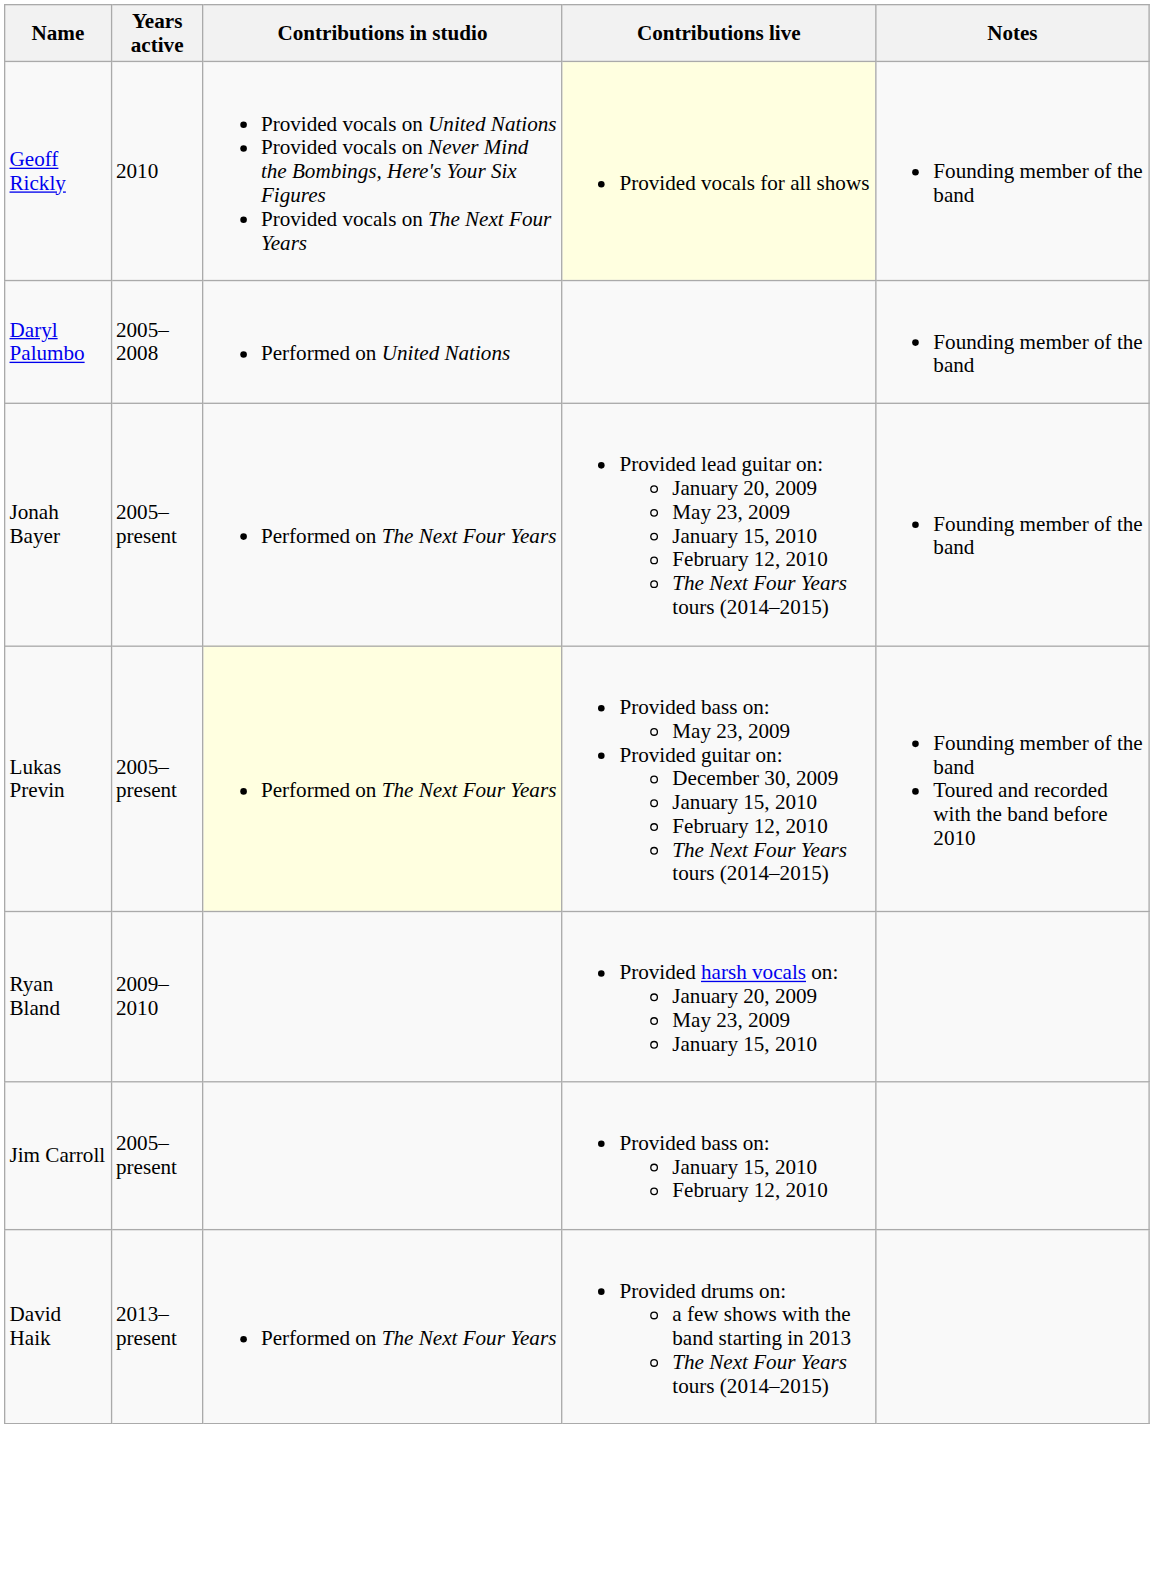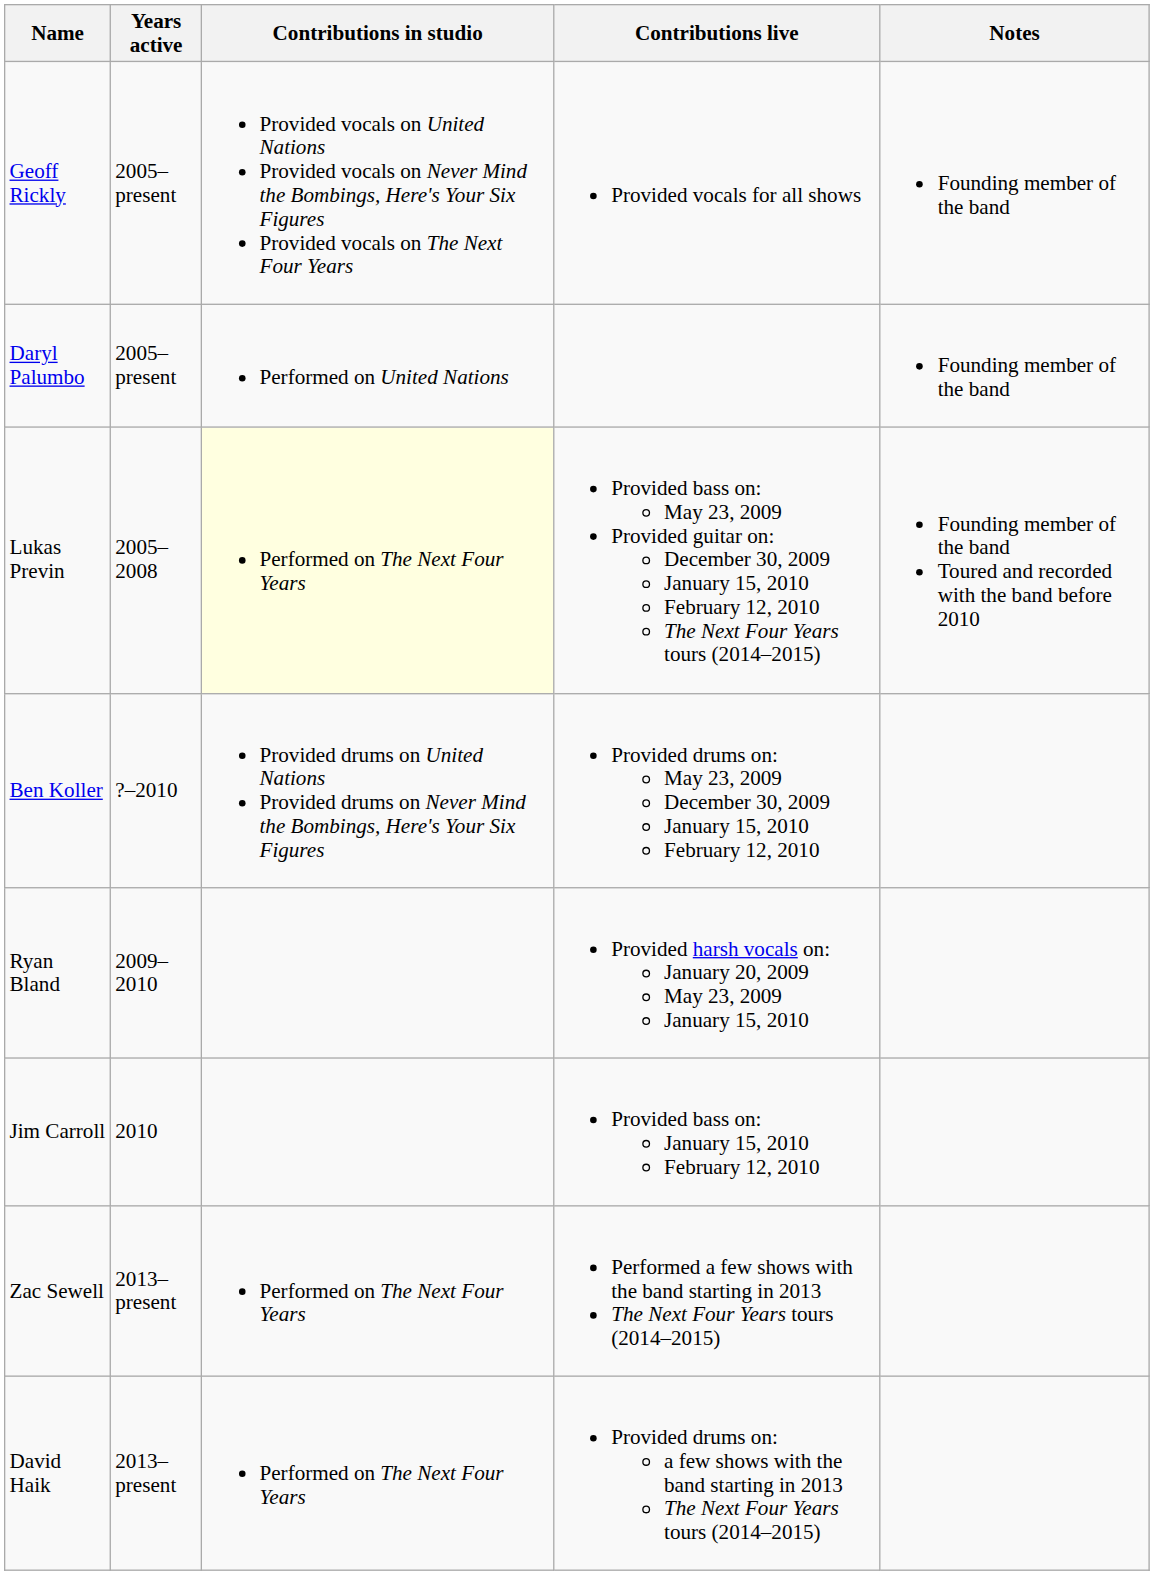Geoff Rickly | Years active: 2010 -> 2005–present
Geoff Rickly | Contributions live: lightyellow background -> no background
Daryl Palumbo | Years active: 2005–2008 -> 2005–present
- row: Jonah Bayer | 2005–present | Performed on The Next Four Years | Provided lead guitar on: January 20, 2009 May 23, 2009 January 15, 2010 February 12, 2010 The Next Four Years tours (2014–2015) | Founding member of the band
Lukas Previn | Years active: 2005–present -> 2005–2008
+ row: Ben Koller | ?–2010 | Provided drums on United Nations Provided drums on Never Mind the Bombings, Here's Your Six Figures | Provided drums on: May 23, 2009 December 30, 2009 January 15, 2010 February 12, 2010
Jim Carroll | Years active: 2005–present -> 2010
+ row: Zac Sewell | 2013–present | Performed on The Next Four Years | Performed a few shows with the band starting in 2013 The Next Four Years tours (2014–2015)
